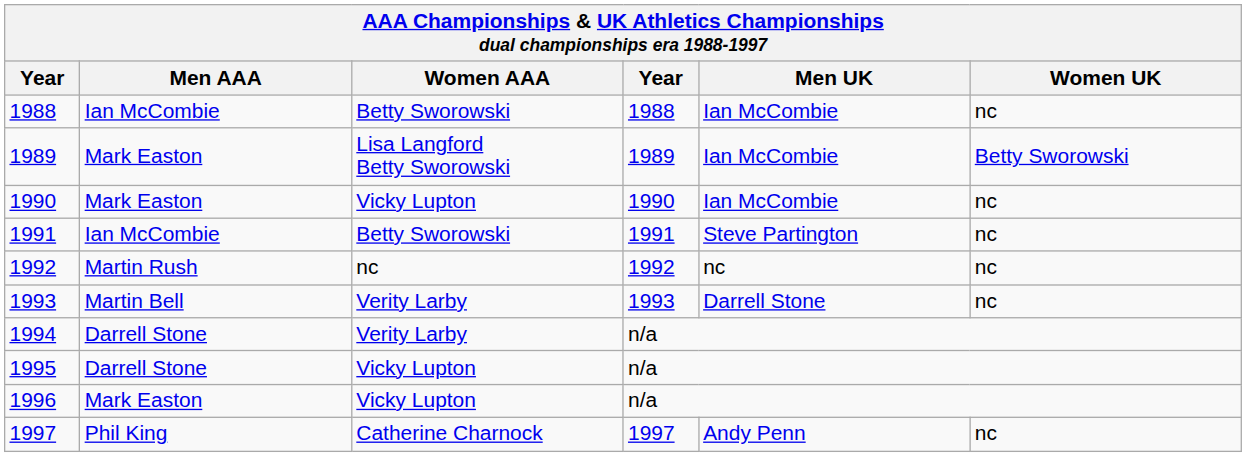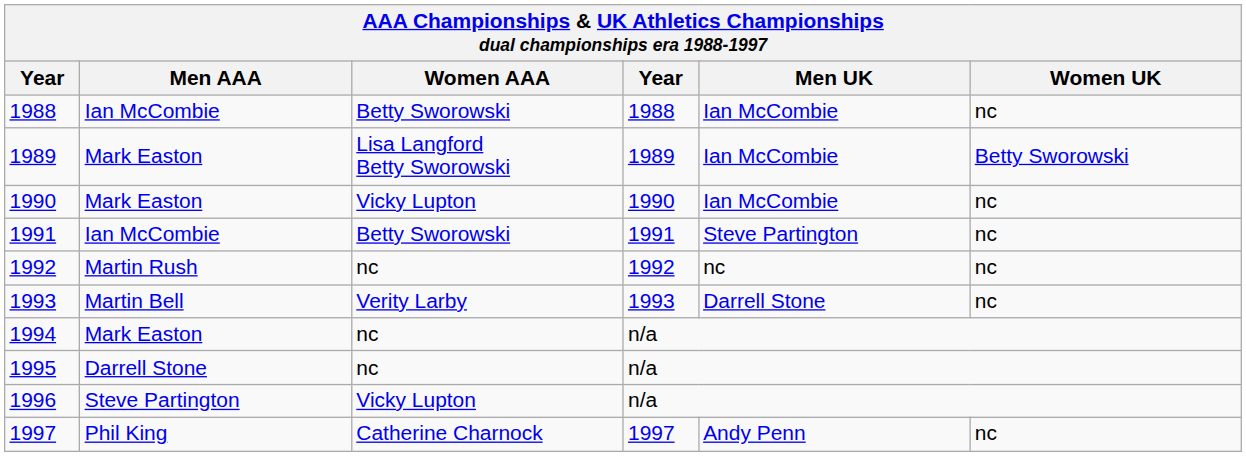1994 | Men AAA: Darrell Stone -> Mark Easton
1994 | Women AAA: Verity Larby -> nc
1995 | Women AAA: Vicky Lupton -> nc
1996 | Men AAA: Mark Easton -> Steve Partington
